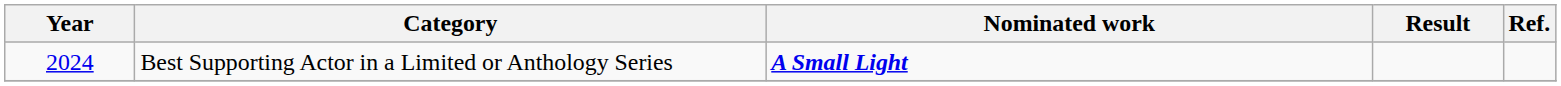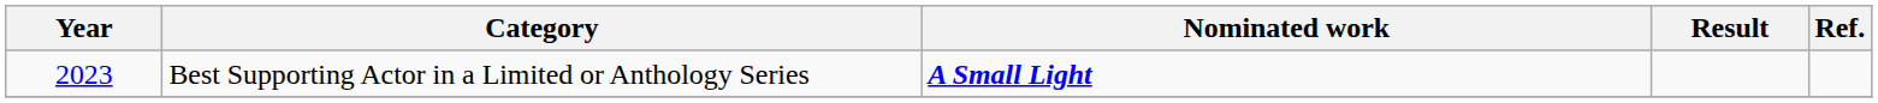Best Supporting Actor in a Limited or Anthology Series | Year: 2024 -> 2023
